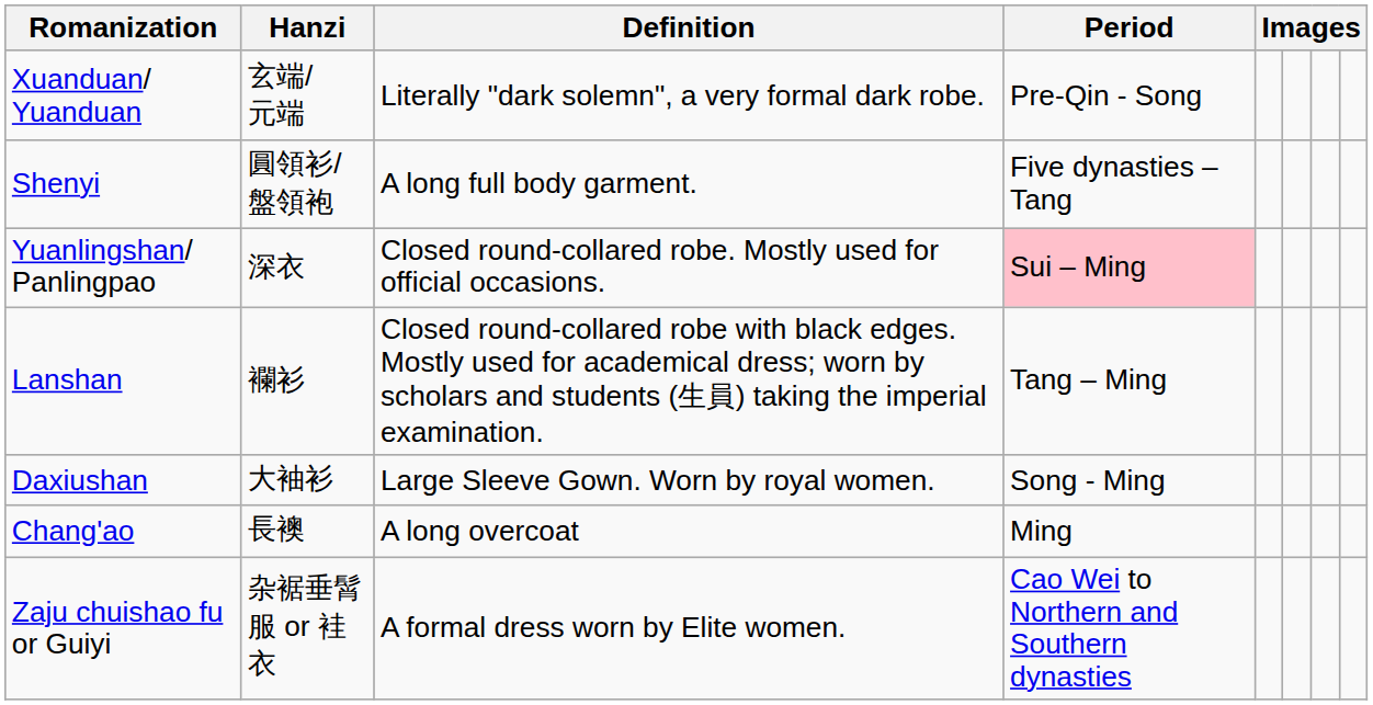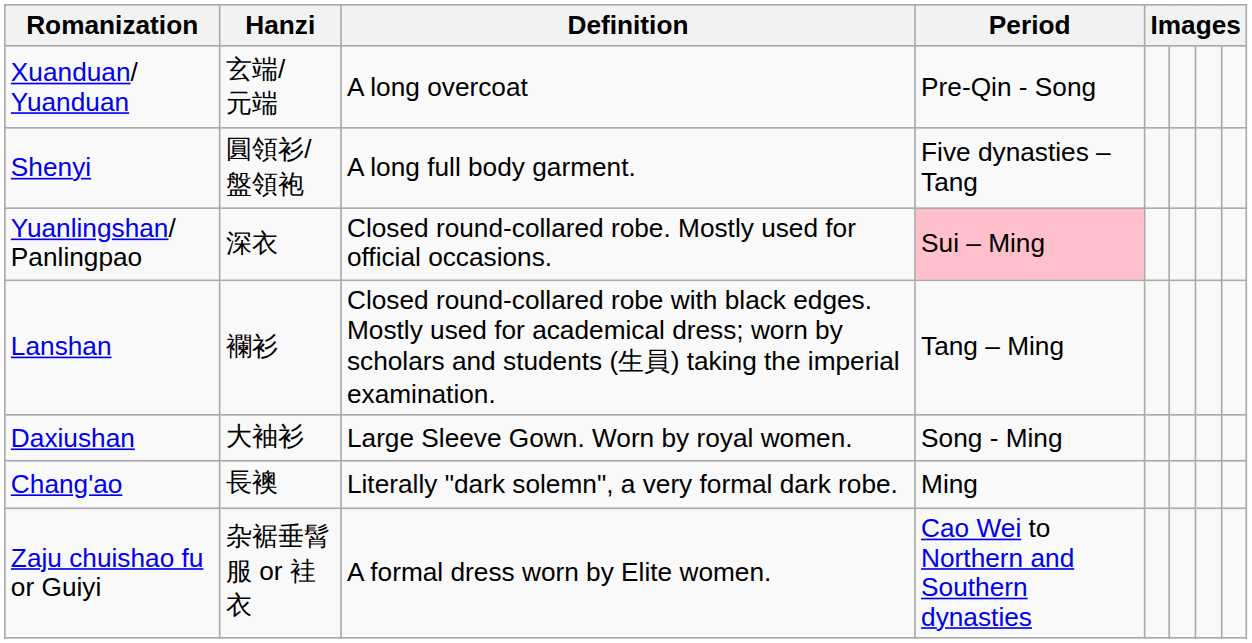Xuanduan/ Yuanduan | Definition: Literally "dark solemn", a very formal dark robe. -> A long overcoat
Chang'ao | Definition: A long overcoat -> Literally "dark solemn", a very formal dark robe.
